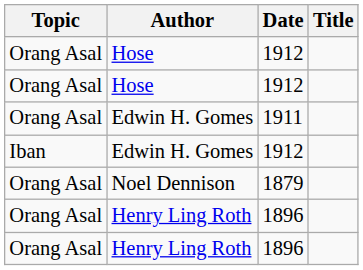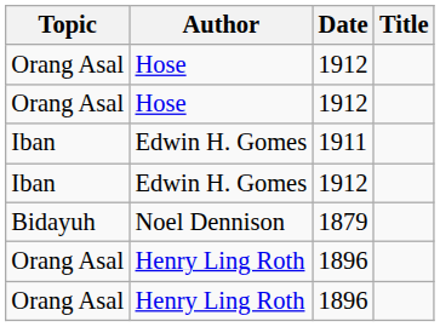Edwin H. Gomes / 1911 | Topic: Orang Asal -> Iban
Noel Dennison | Topic: Orang Asal -> Bidayuh
